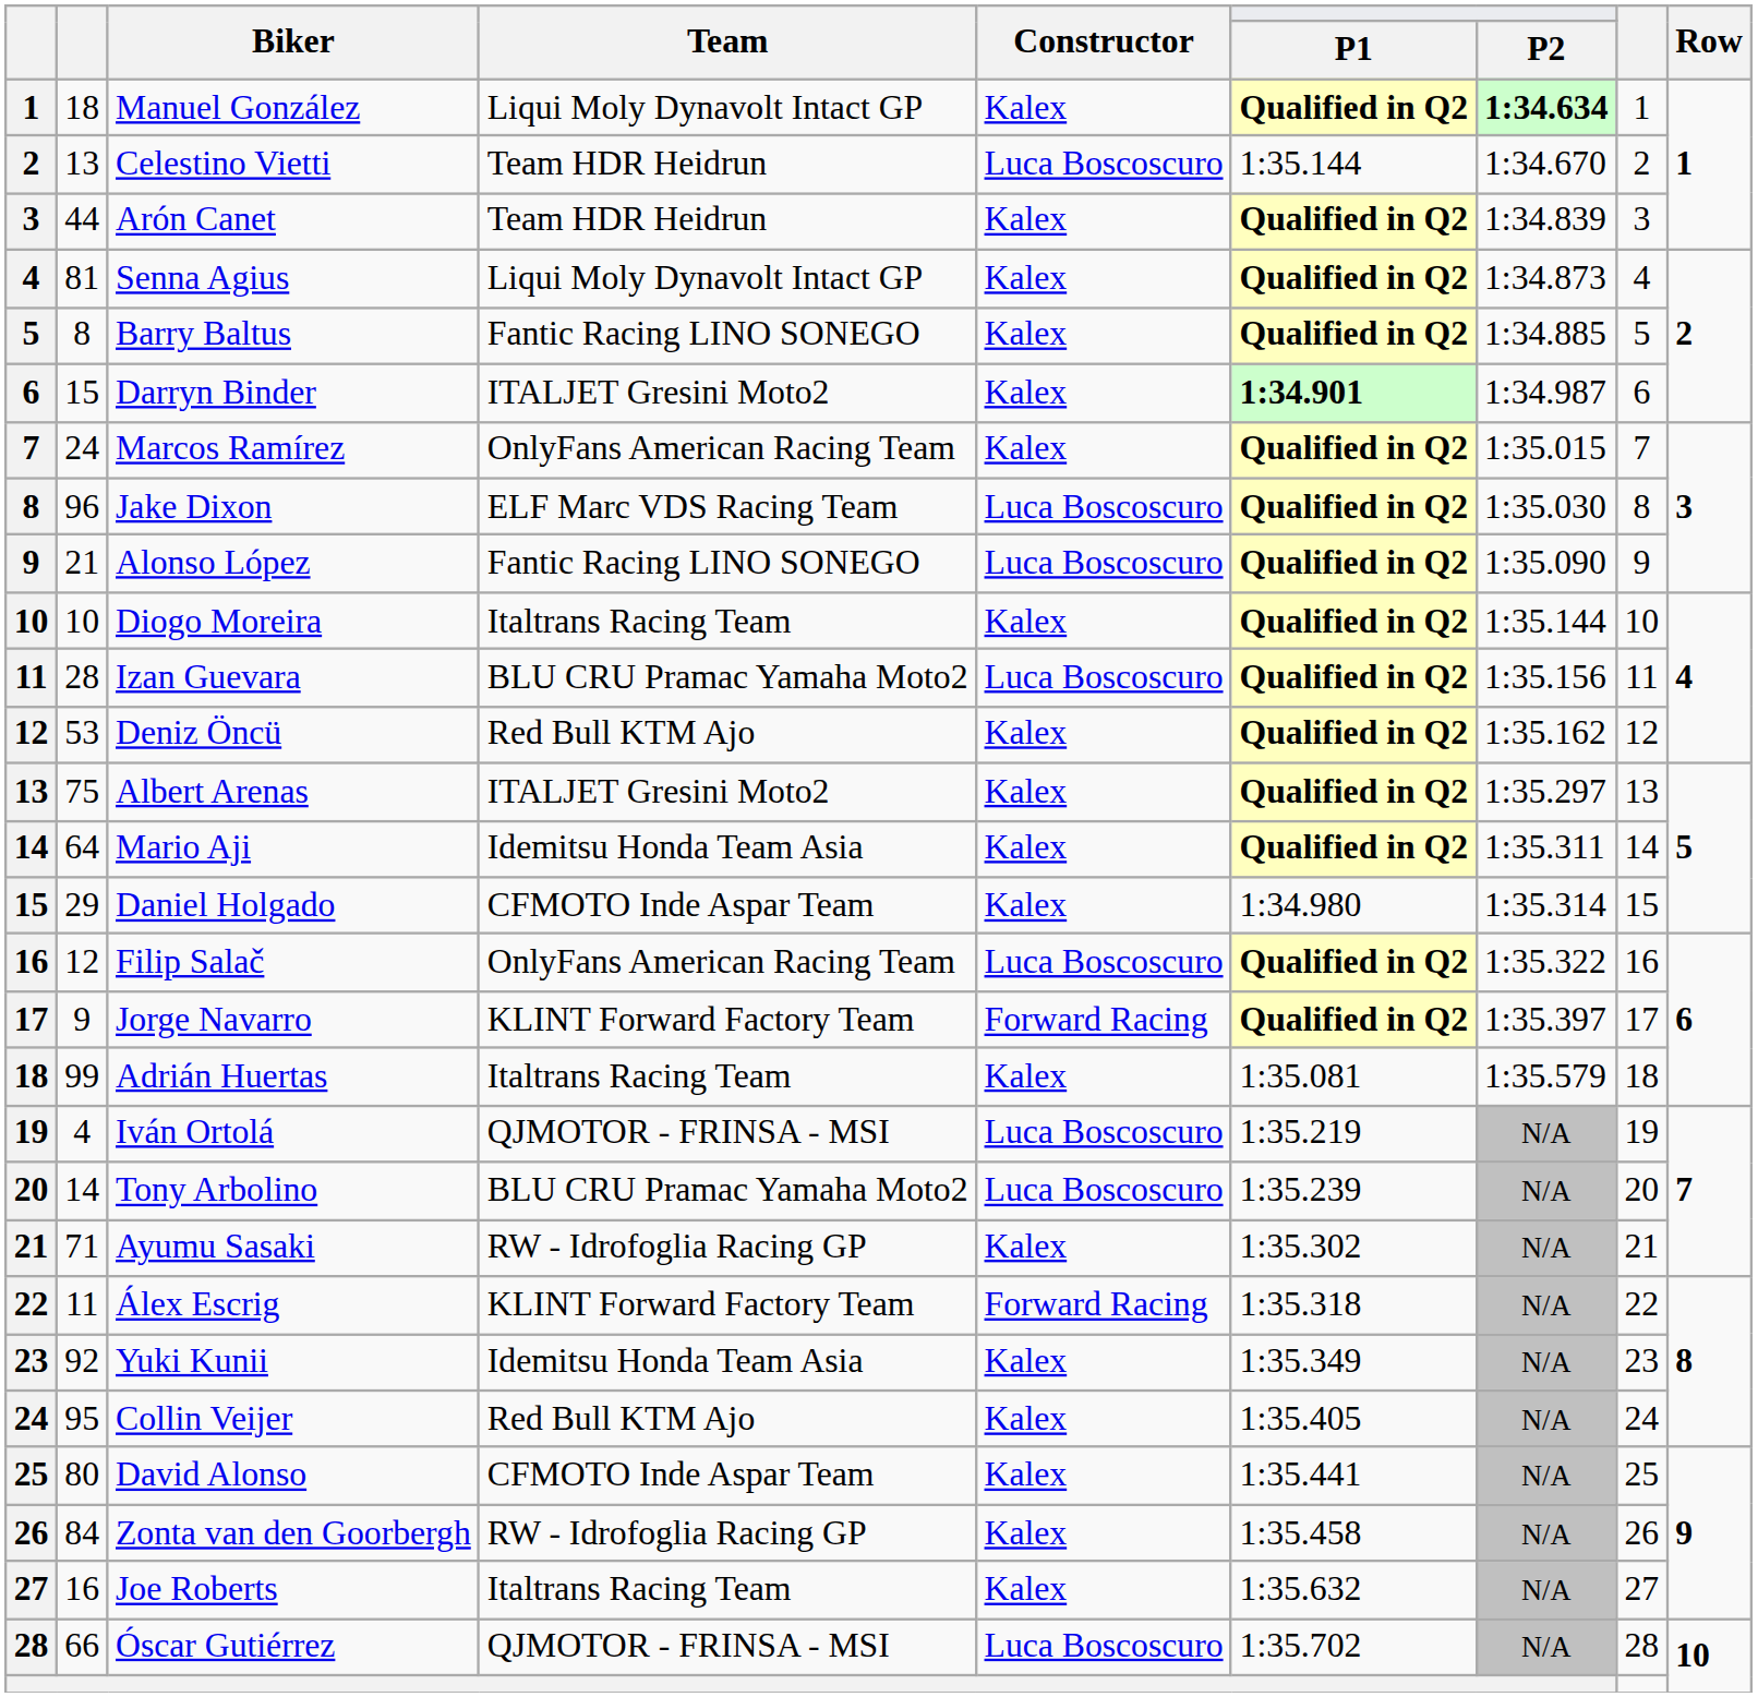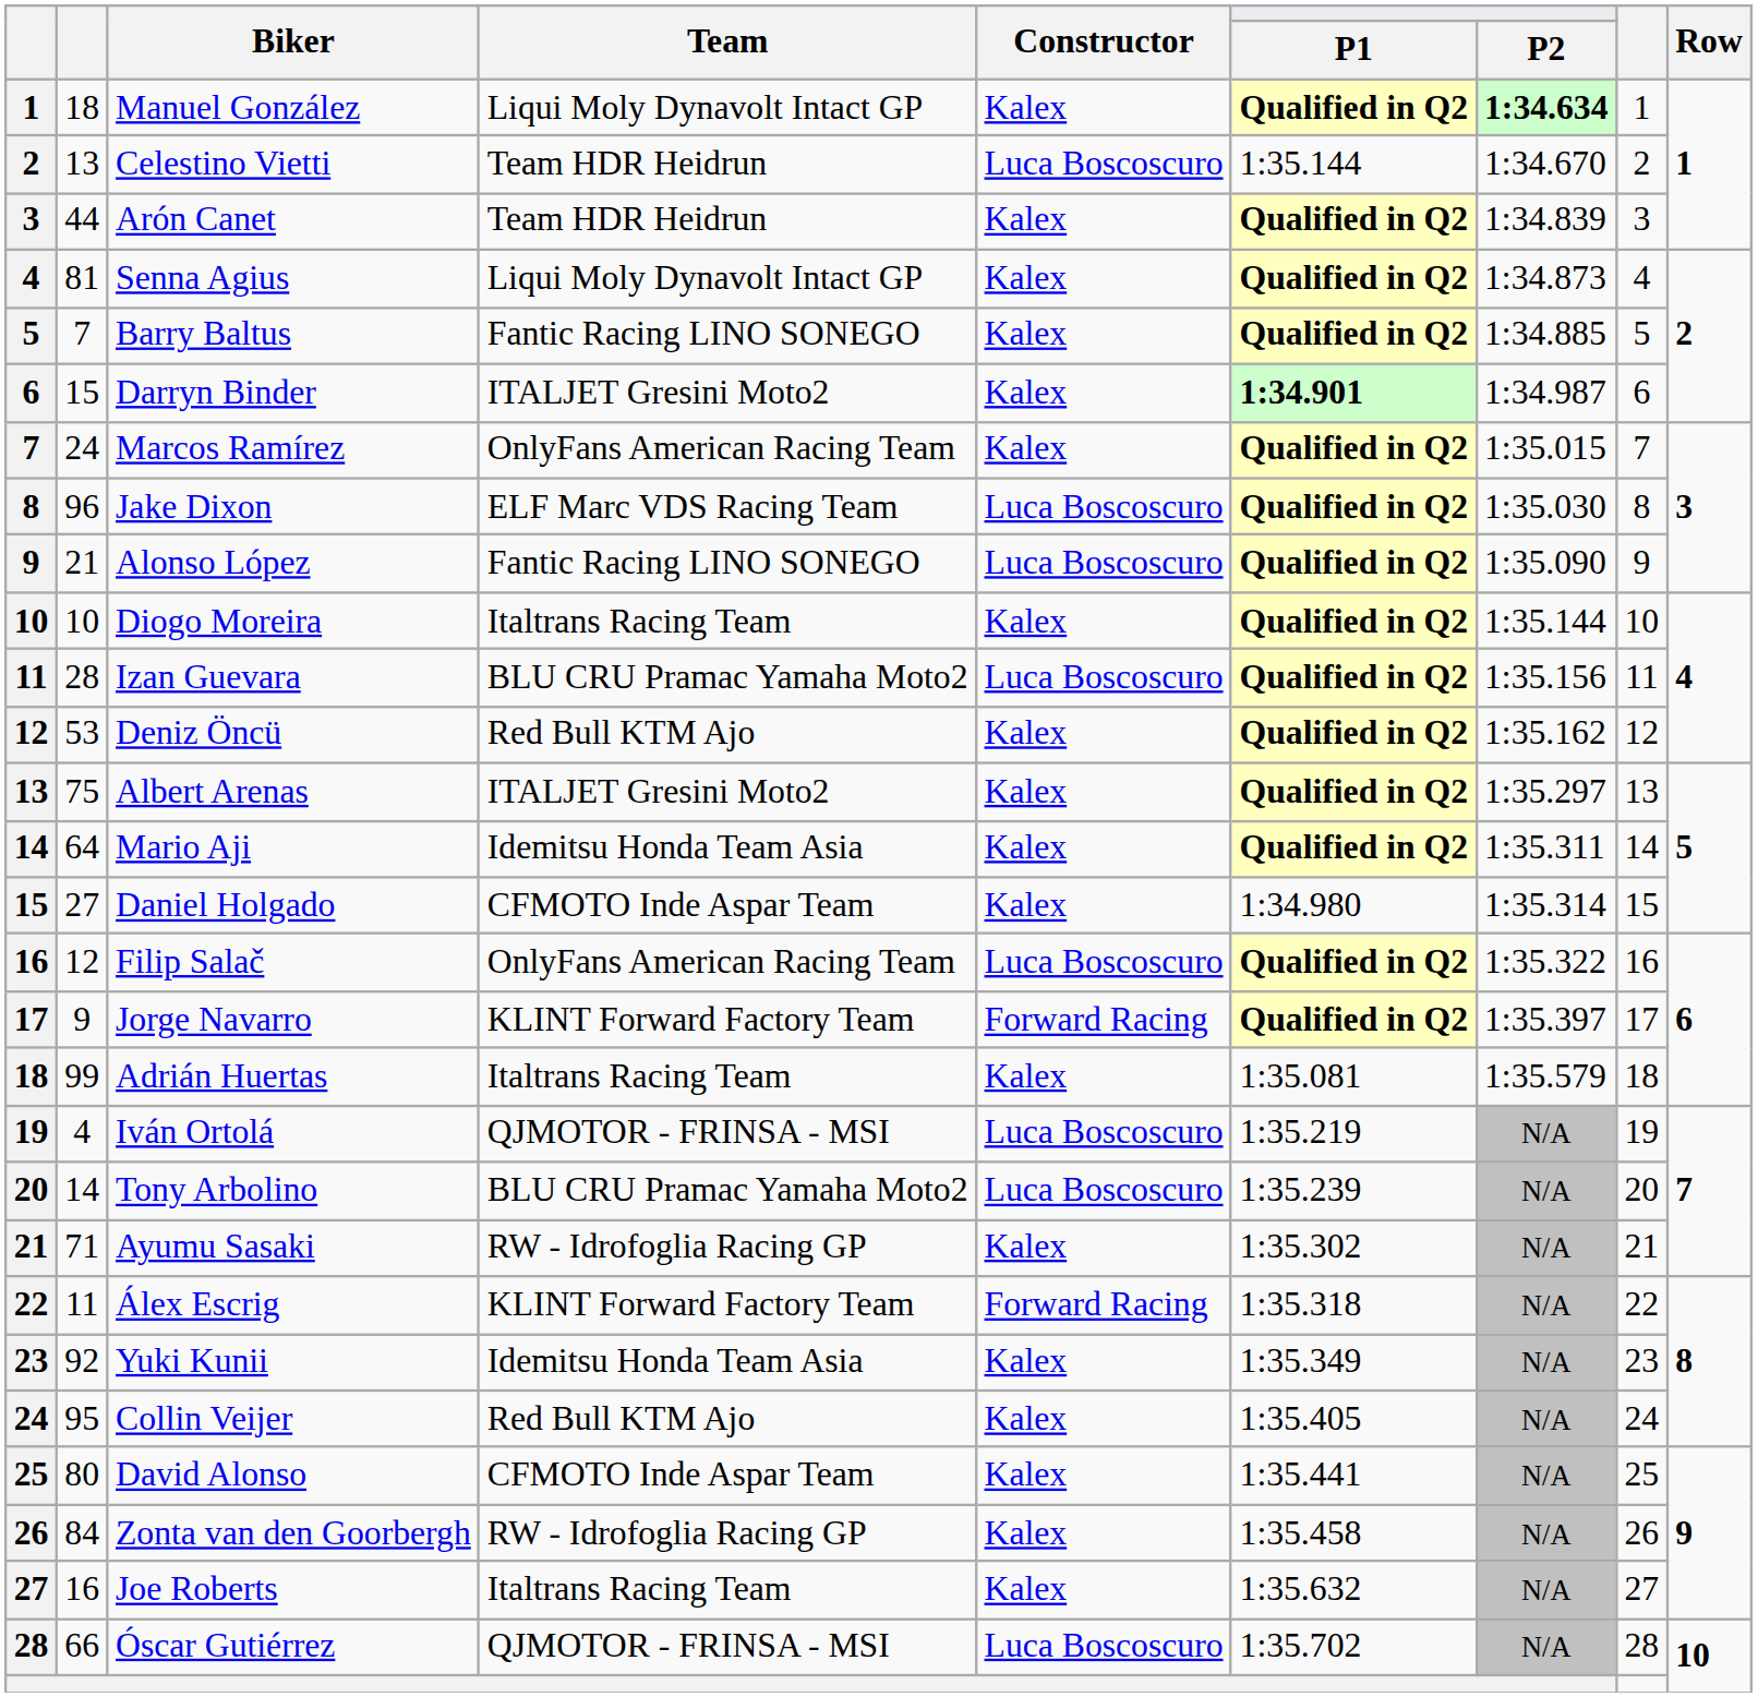Barry Baltus | column 2: 8 -> 7
Daniel Holgado | column 2: 29 -> 27
